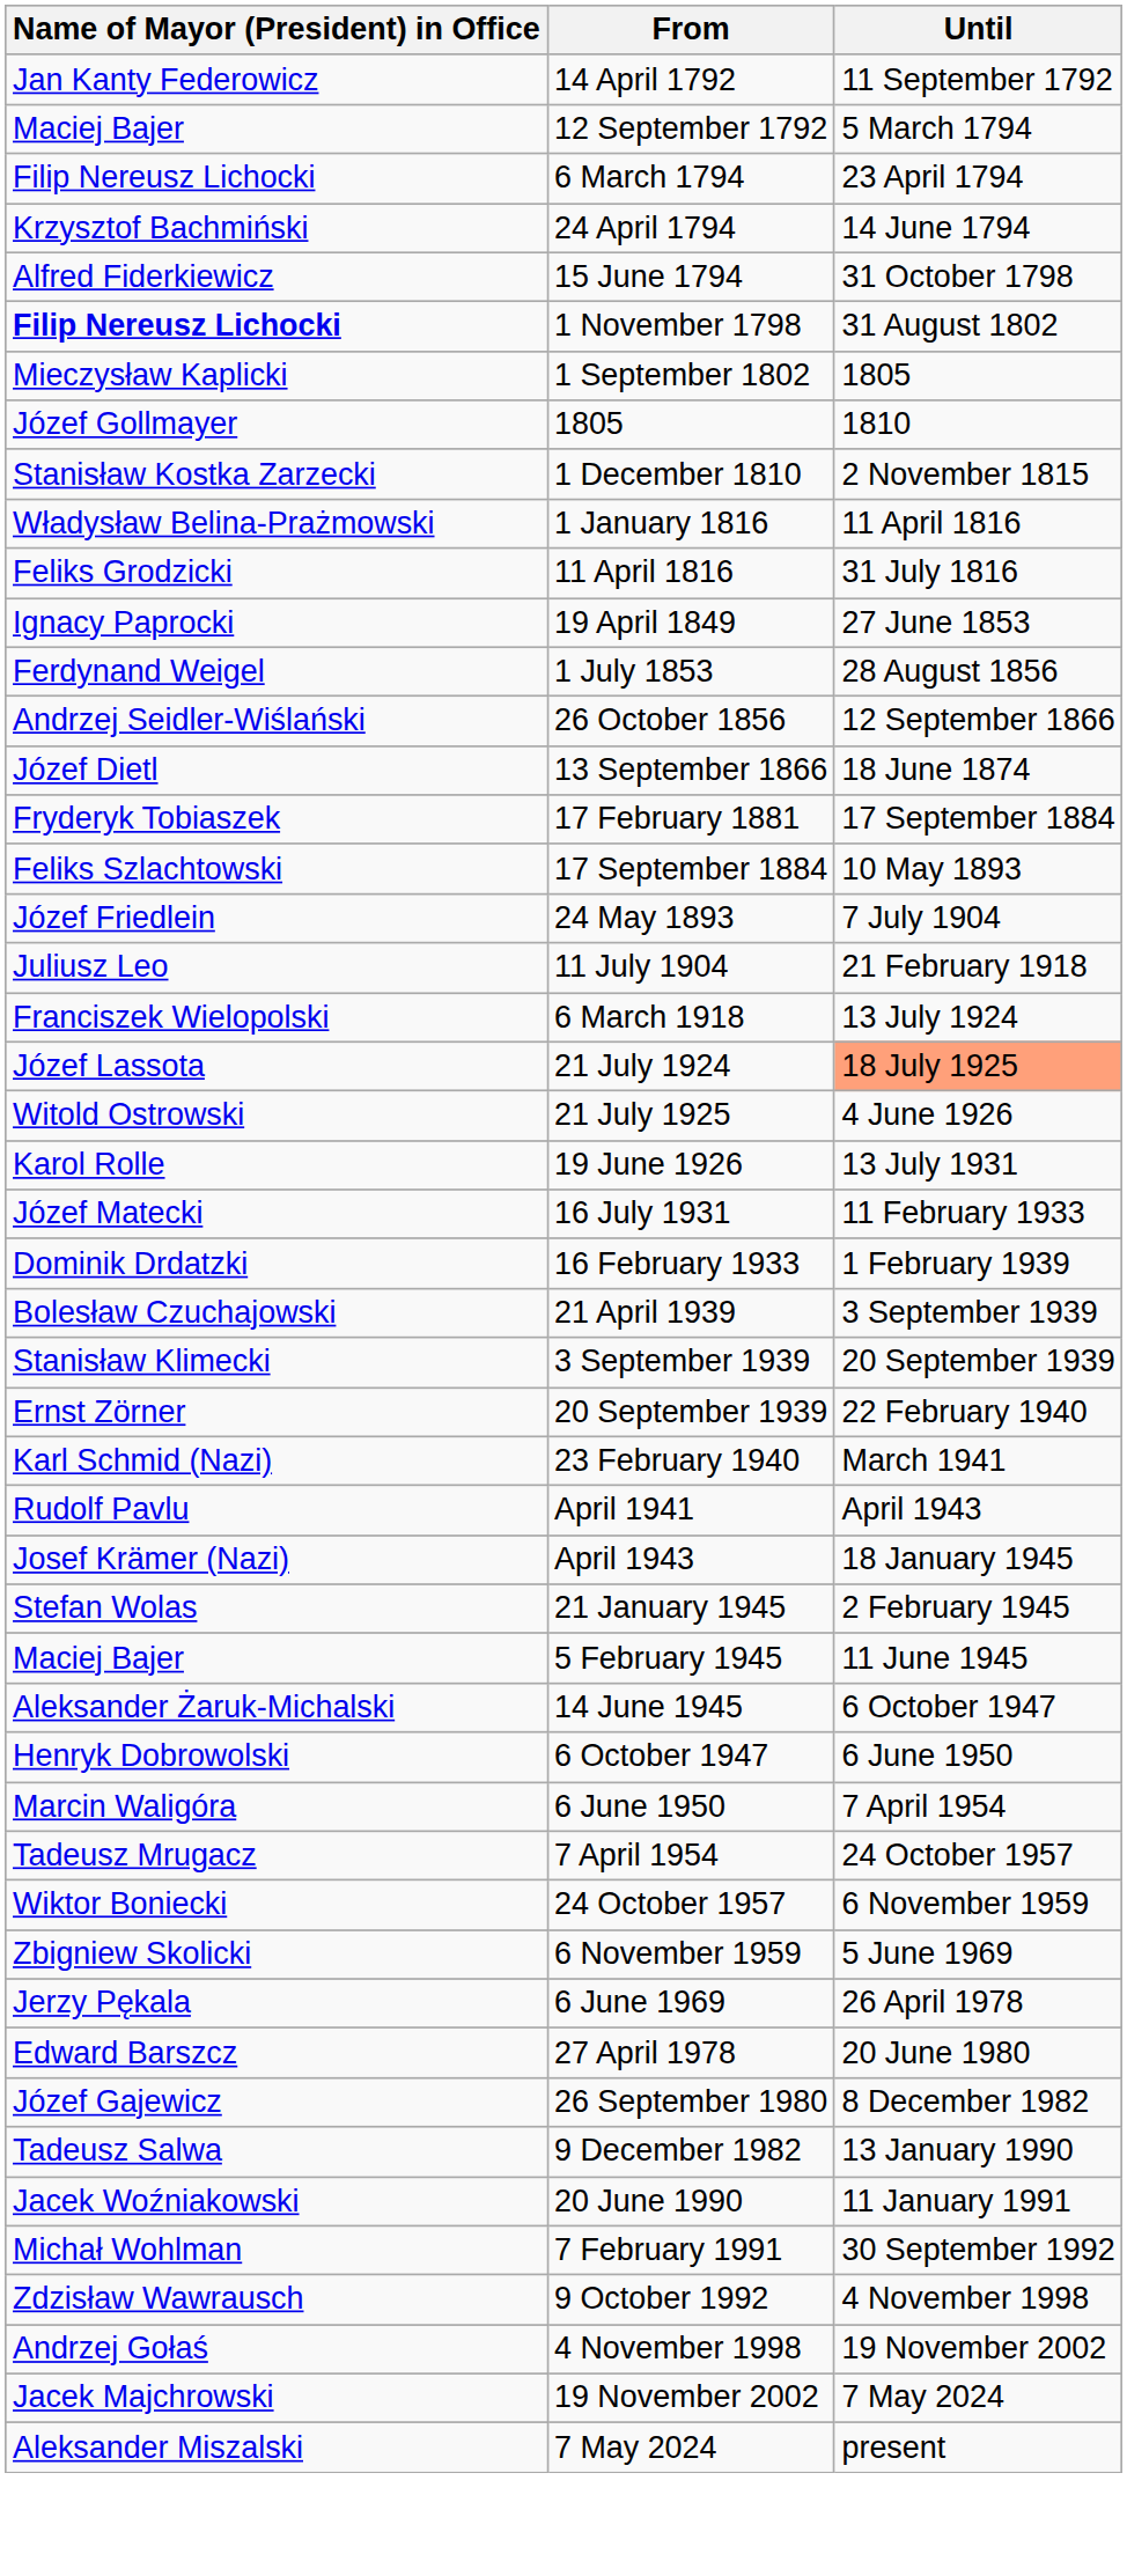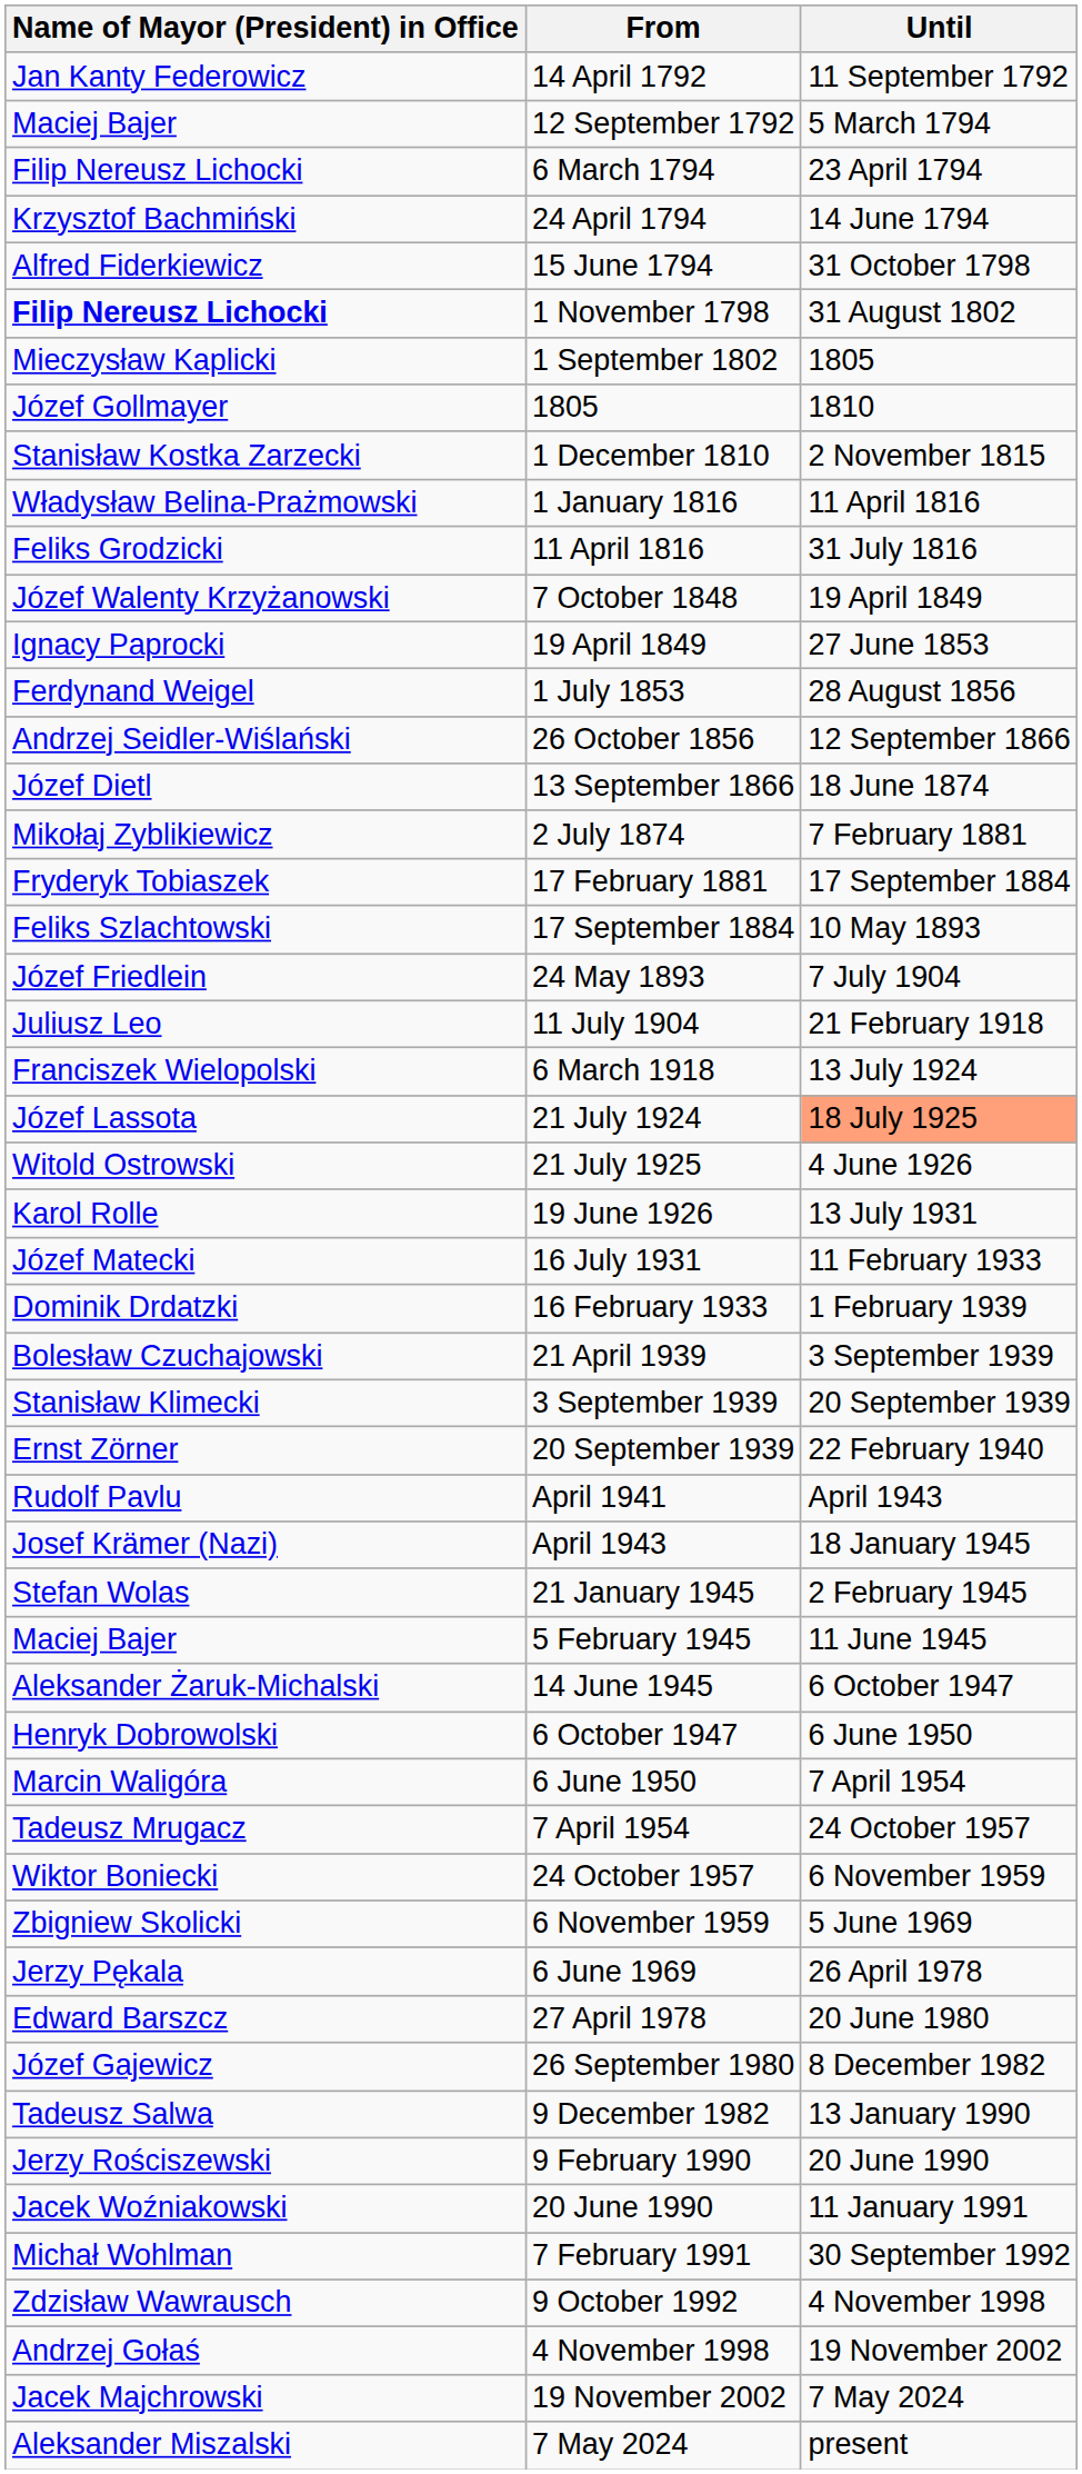+ row: Józef Walenty Krzyżanowski | 7 October 1848 | 19 April 1849
+ row: Mikołaj Zyblikiewicz | 2 July 1874 | 7 February 1881
- row: Karl Schmid (Nazi) | 23 February 1940 | March 1941
+ row: Jerzy Rościszewski | 9 February 1990 | 20 June 1990
